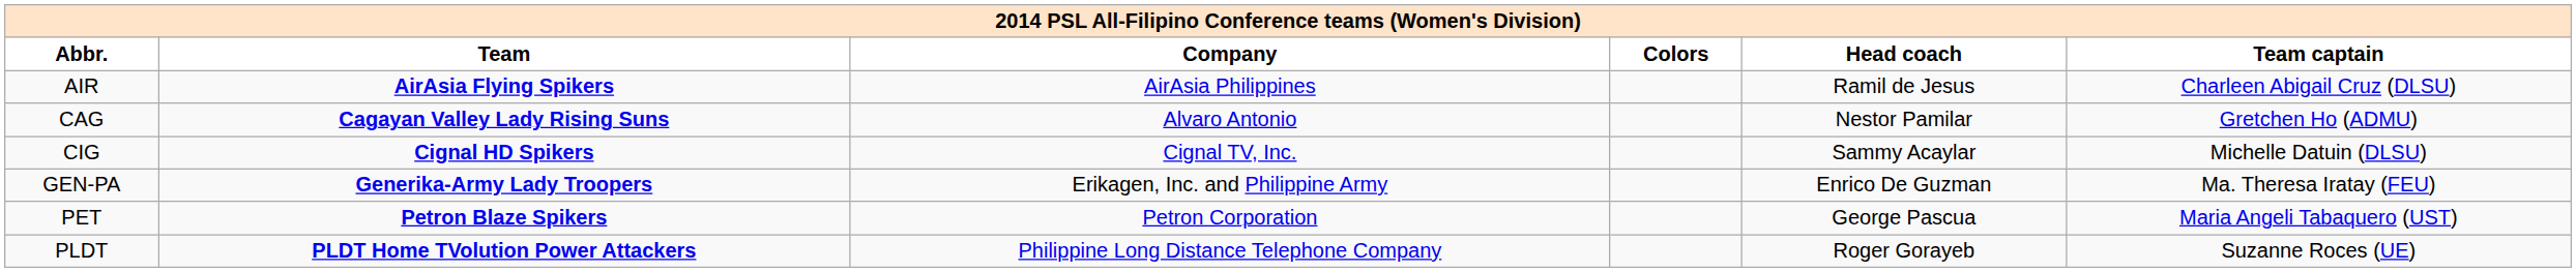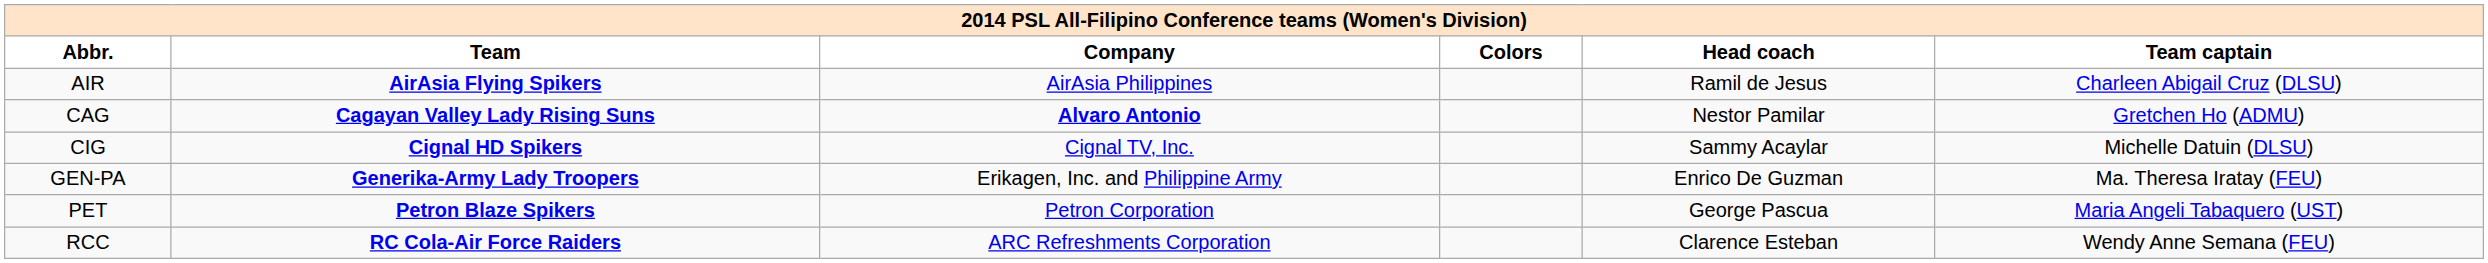CAG | Company: normal -> bold
- row: PLDT | PLDT Home TVolution Power Attackers | Philippine Long Distance Telephone Company | Roger Gorayeb | Suzanne Roces (UE)
+ row: RCC | RC Cola-Air Force Raiders | ARC Refreshments Corporation | Clarence Esteban | Wendy Anne Semana (FEU)
